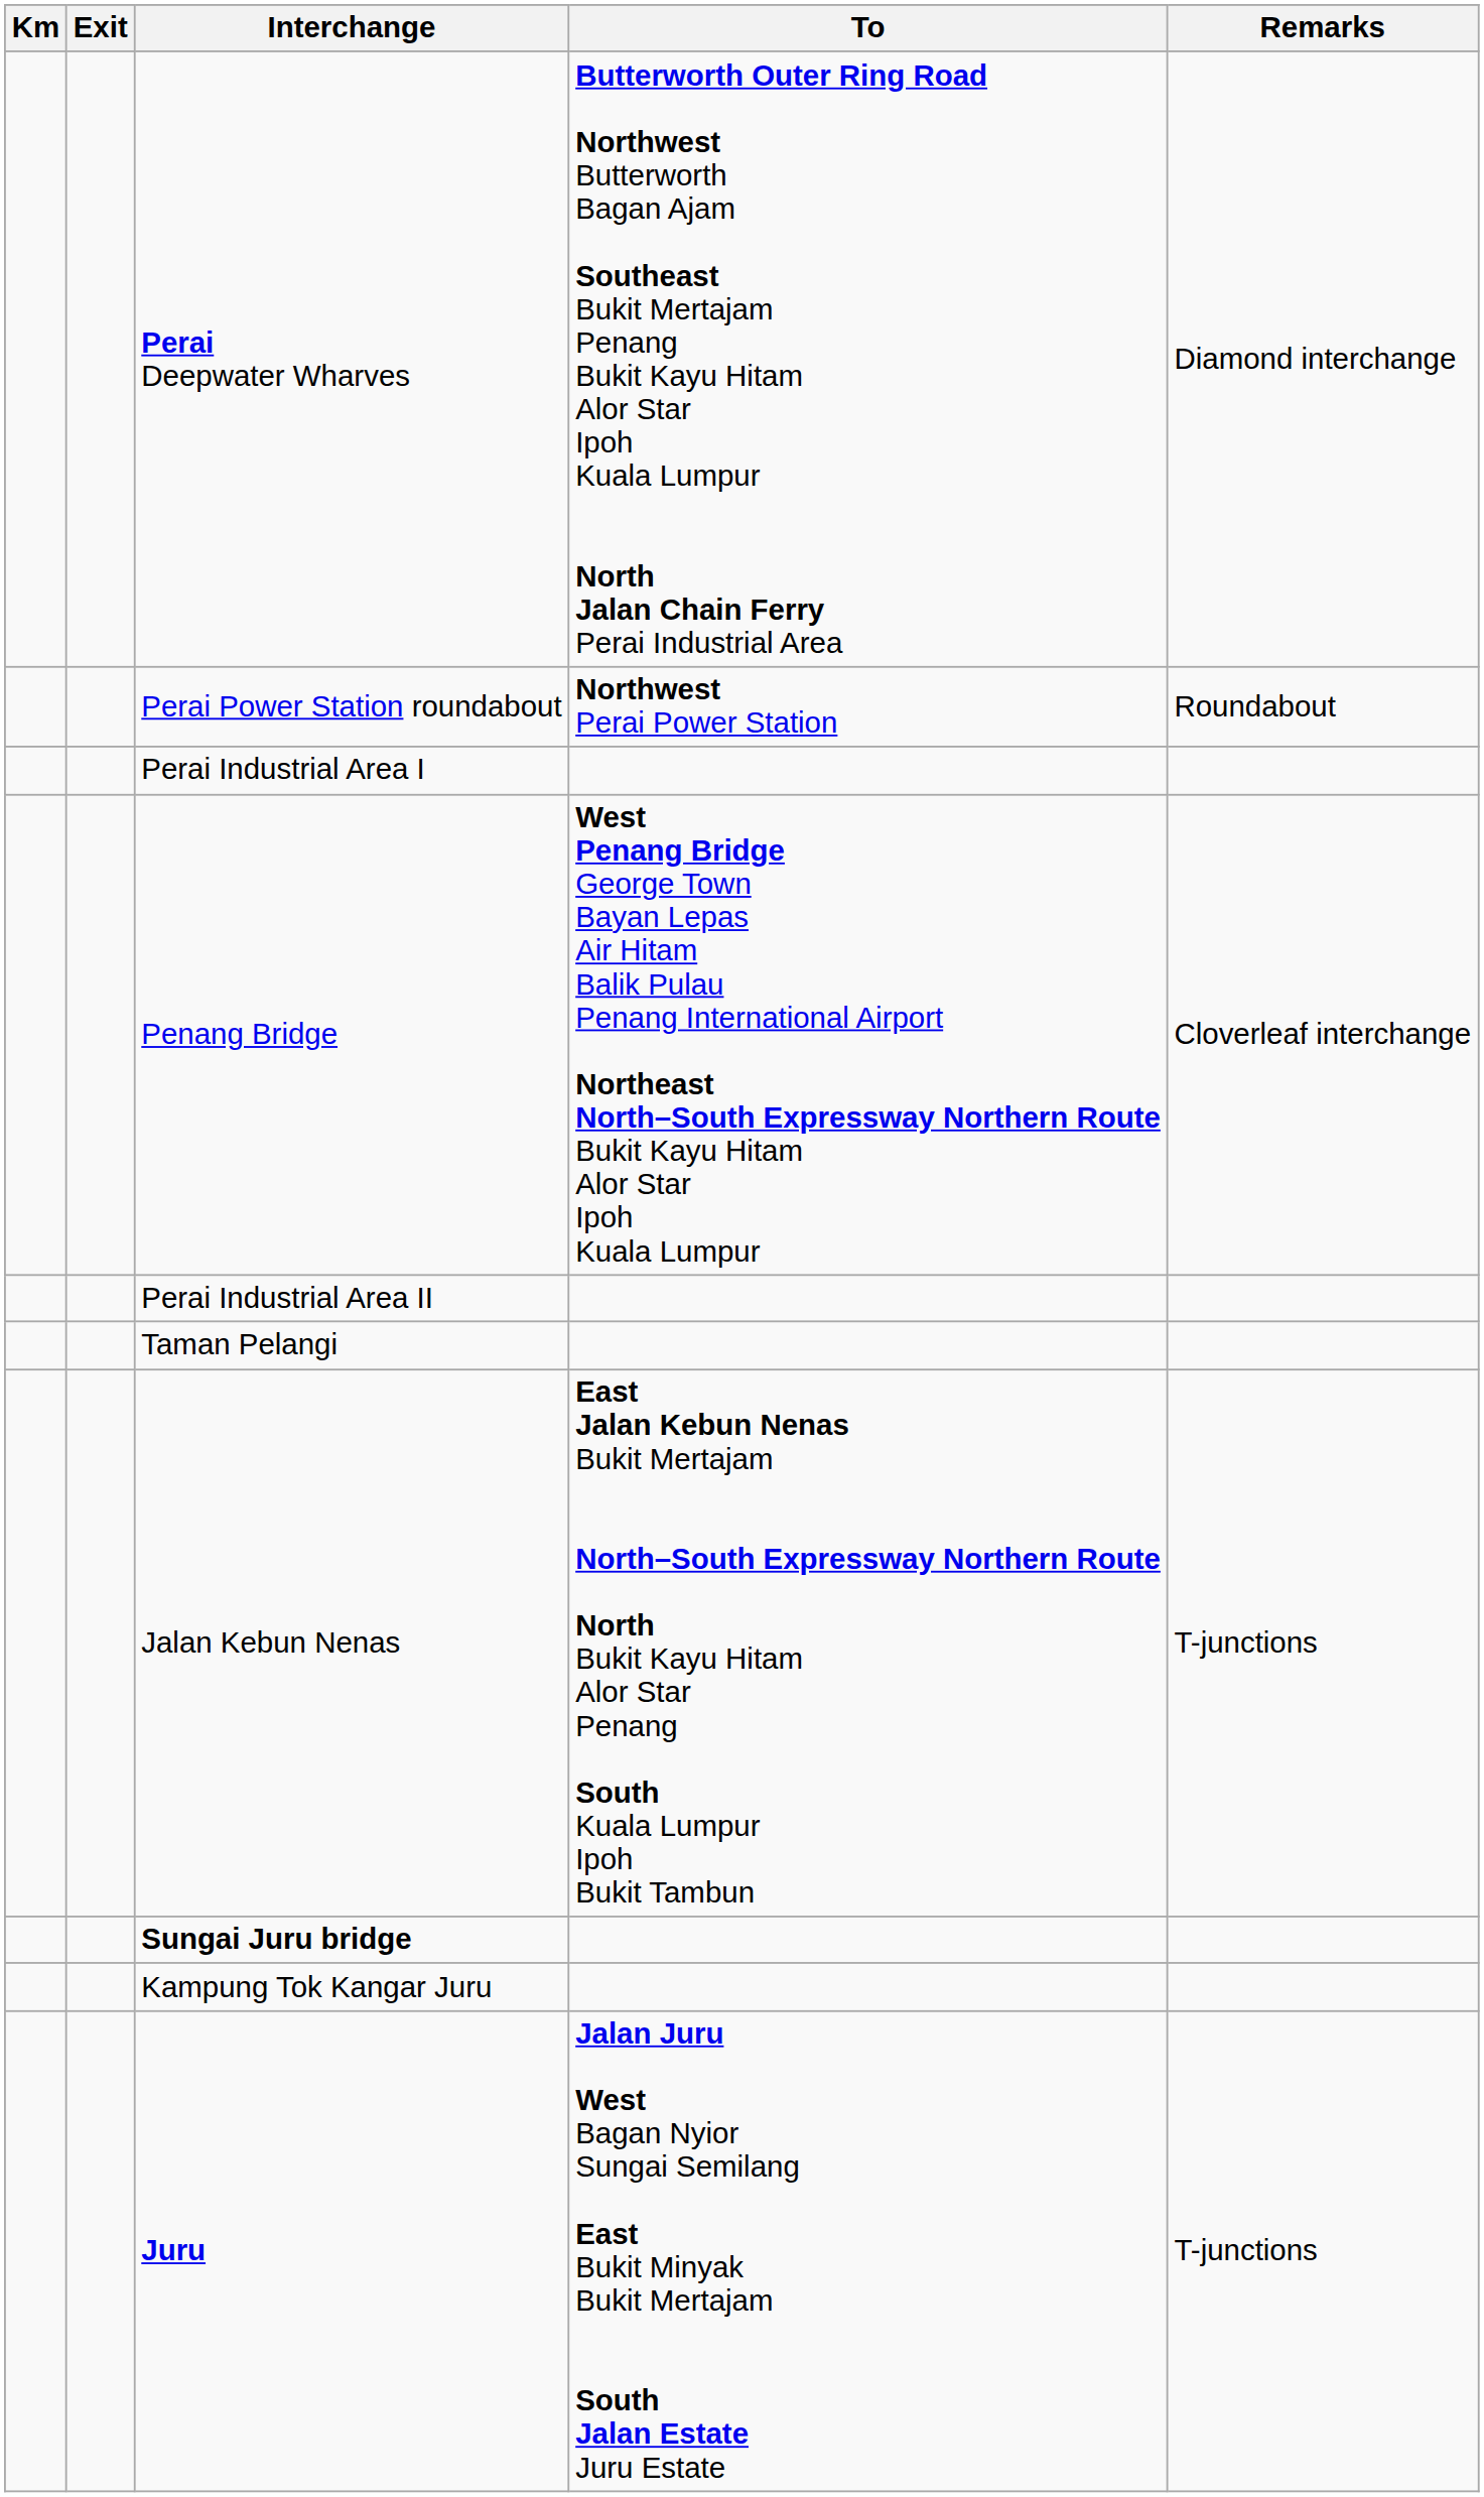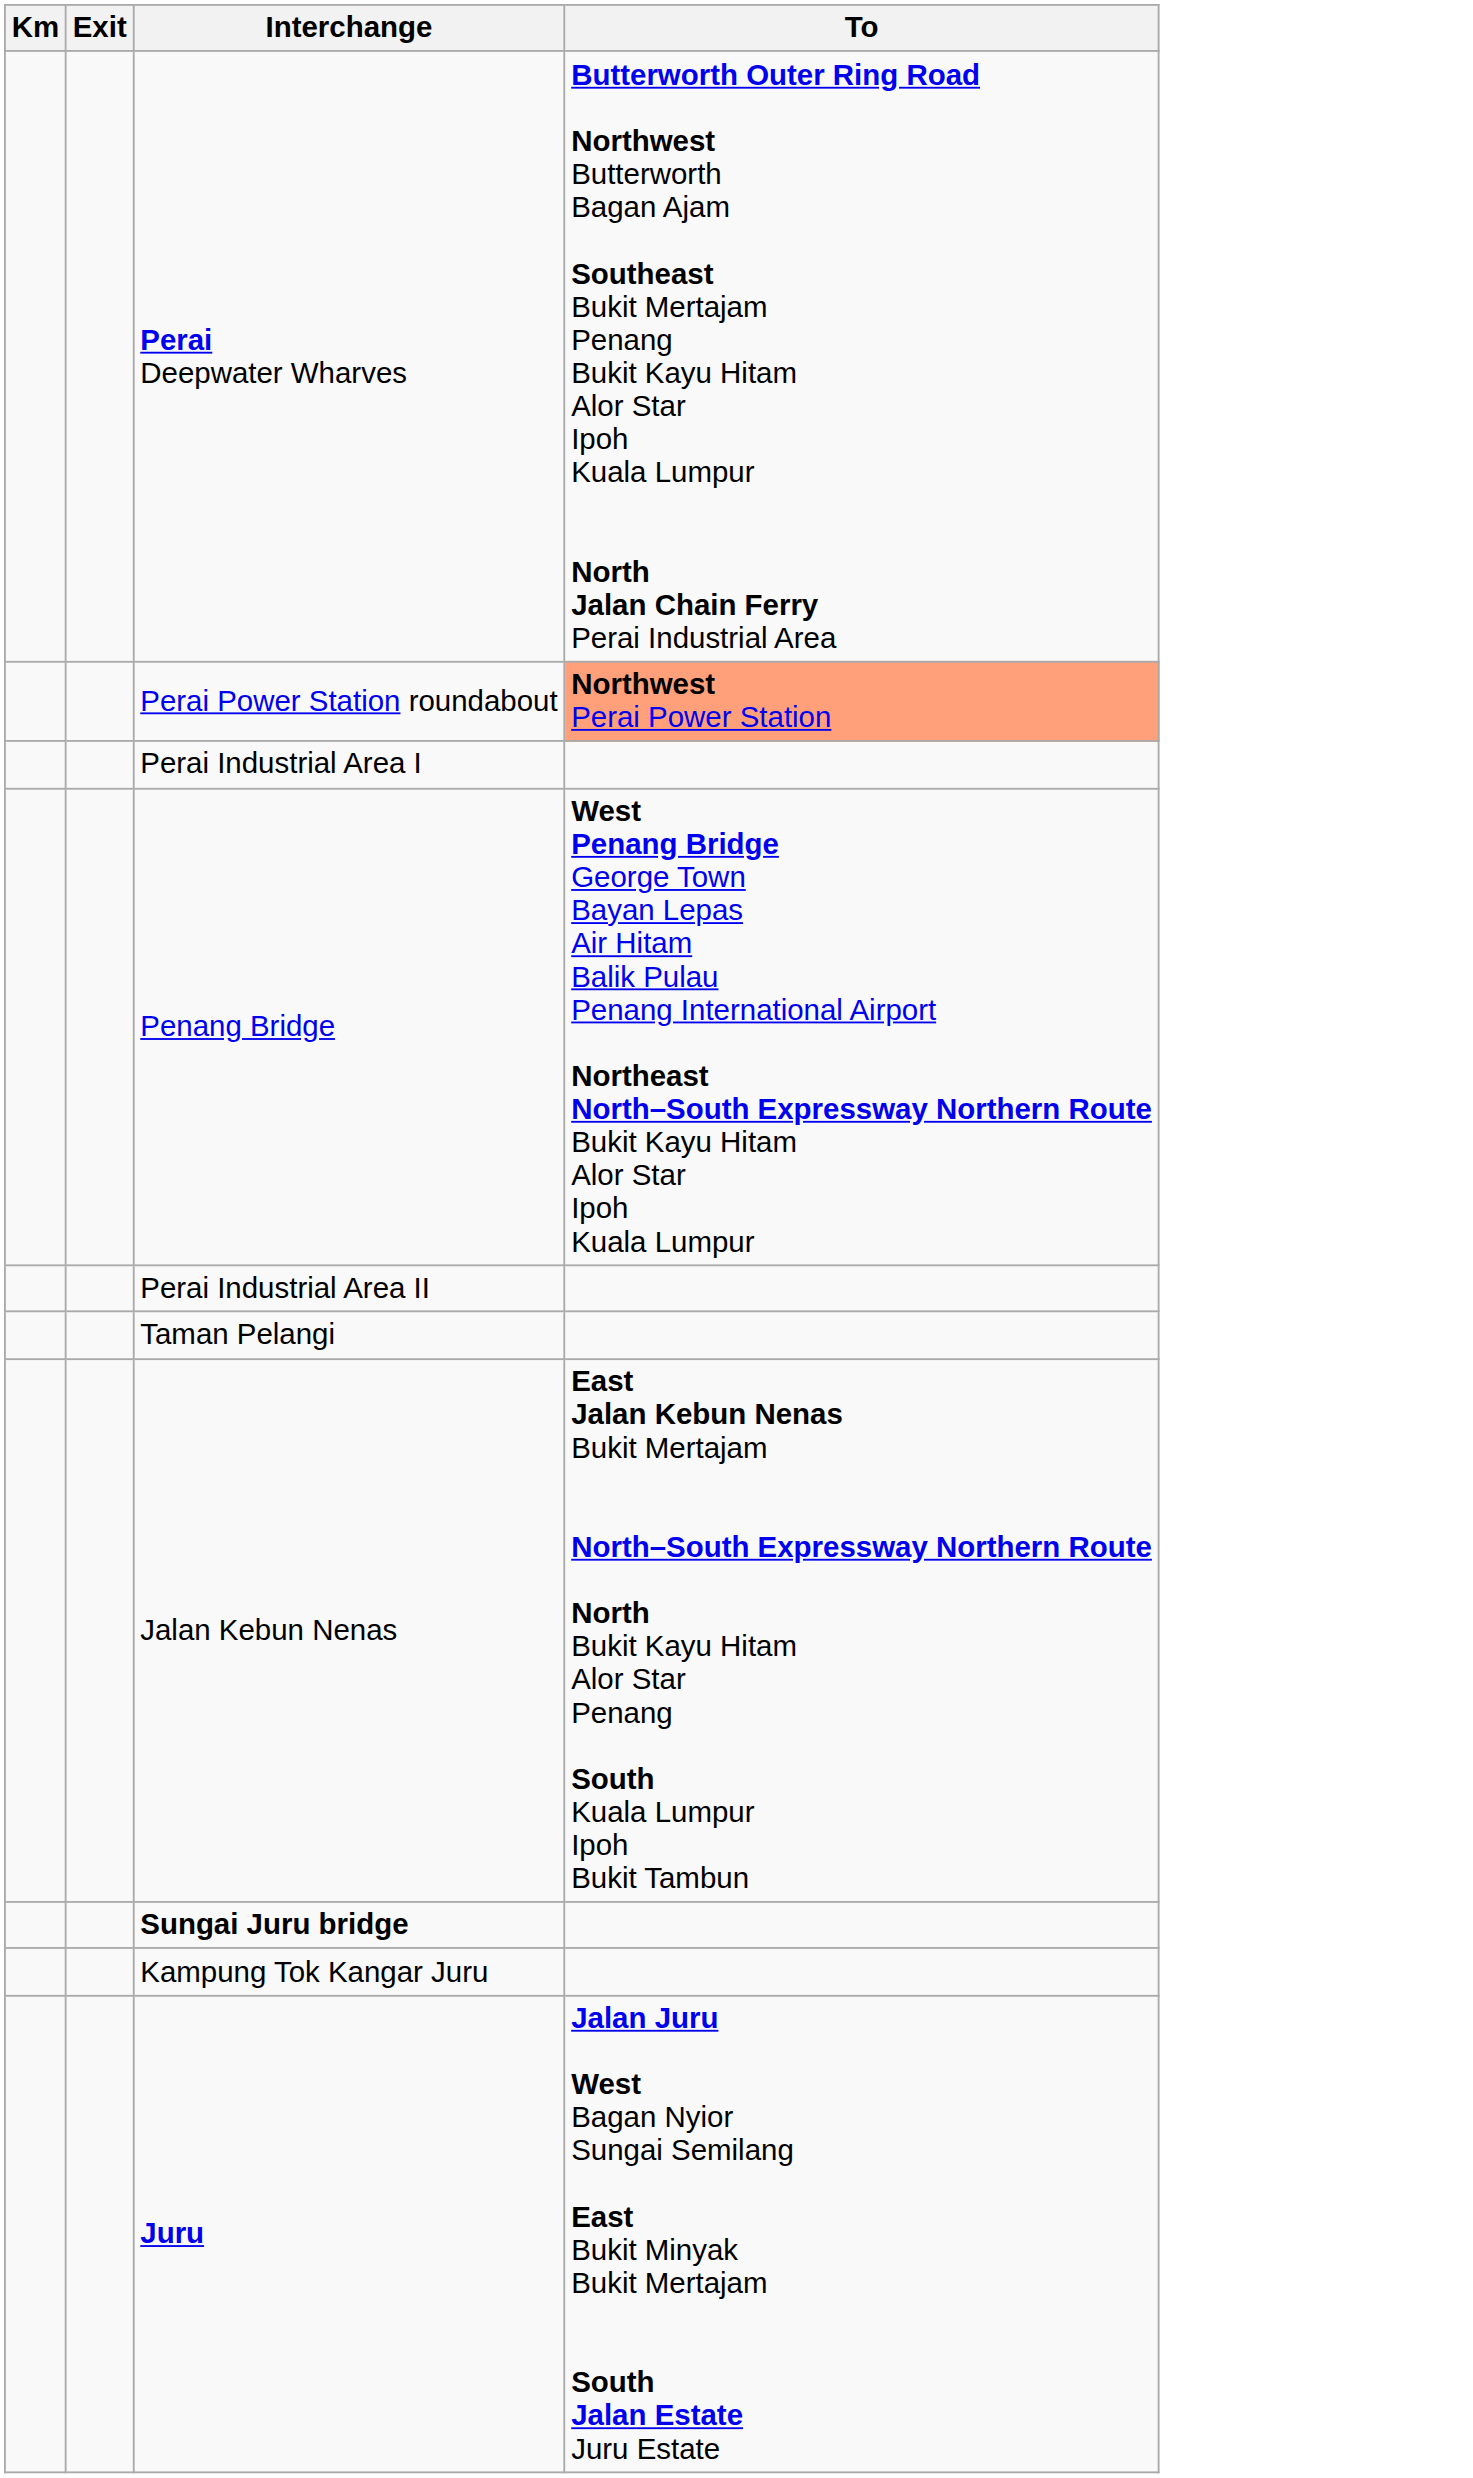- column: Remarks | Diamond interchange | Roundabout | Cloverleaf interchange | T-junctions | T-junctions
Perai Power Station roundabout | To: no background -> lightsalmon background
